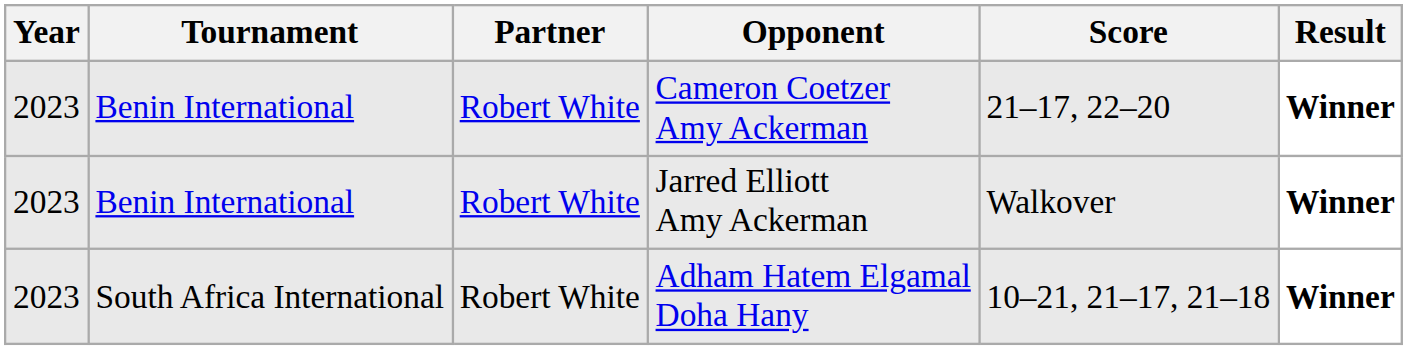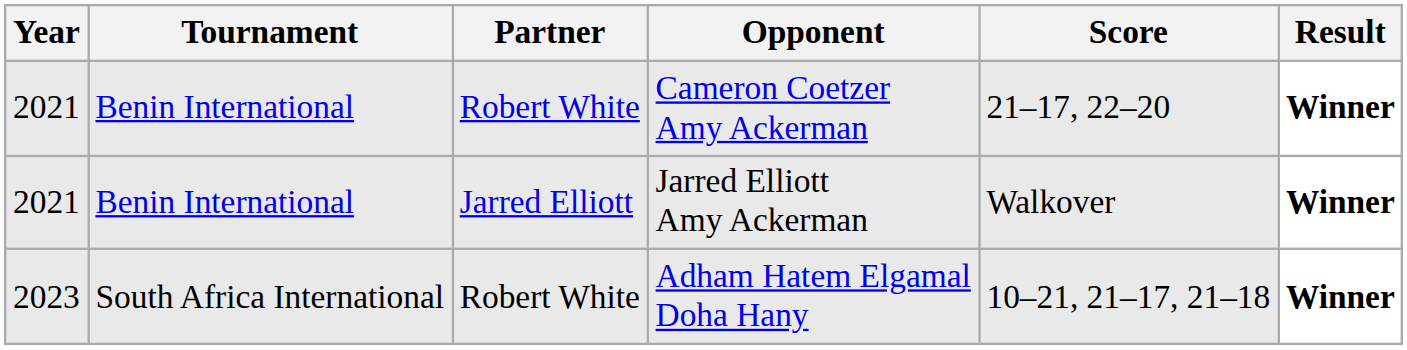Cameron Coetzer Amy Ackerman | Year: 2023 -> 2021
Jarred Elliott Amy Ackerman | Year: 2023 -> 2021
Jarred Elliott Amy Ackerman | Partner: Robert White -> Jarred Elliott
